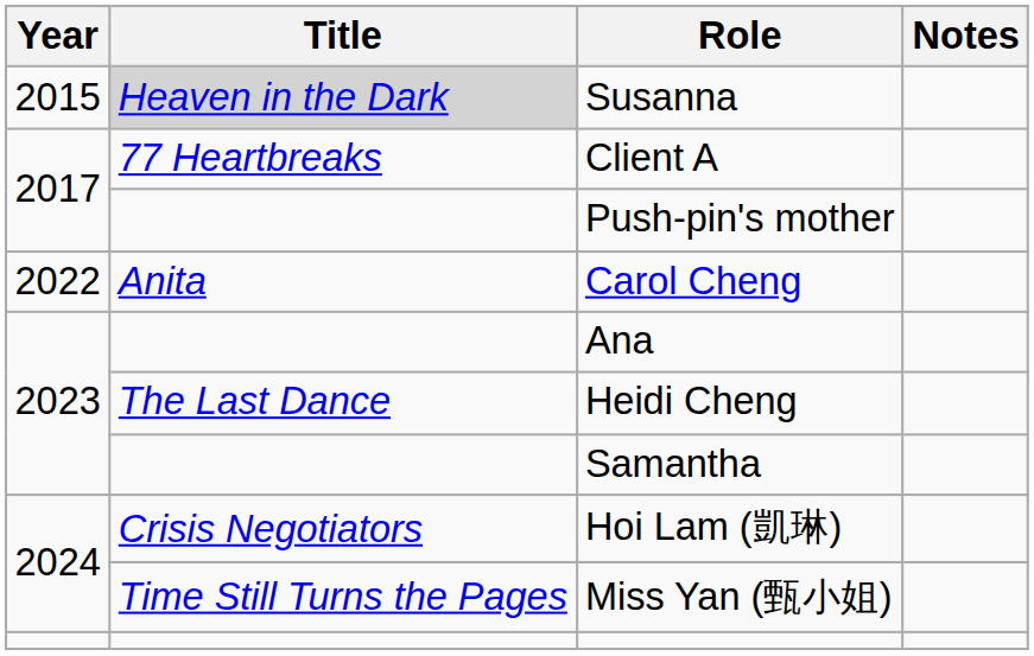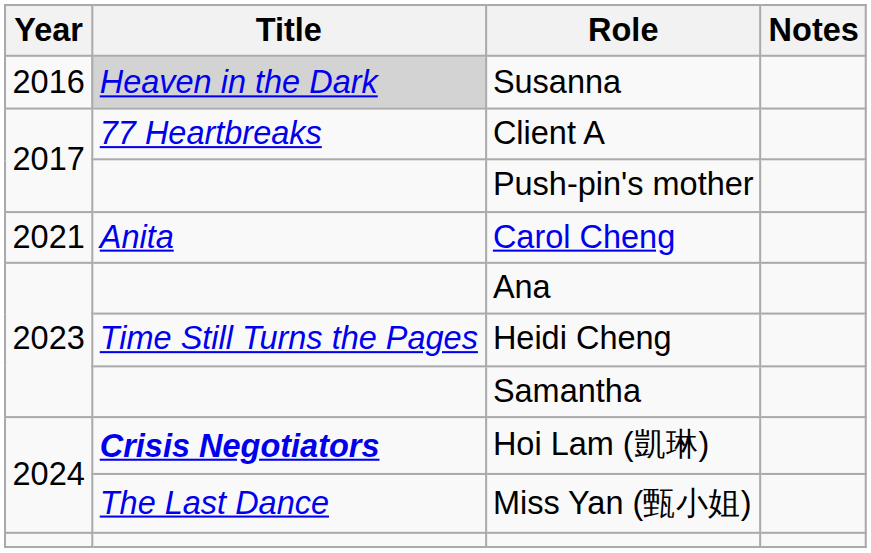Susanna | Year: 2015 -> 2016
Carol Cheng | Year: 2022 -> 2021
Heidi Cheng | Title: The Last Dance -> Time Still Turns the Pages
Hoi Lam (凱琳) | Title: normal -> bold
Miss Yan (甄小姐) | Title: Time Still Turns the Pages -> The Last Dance
